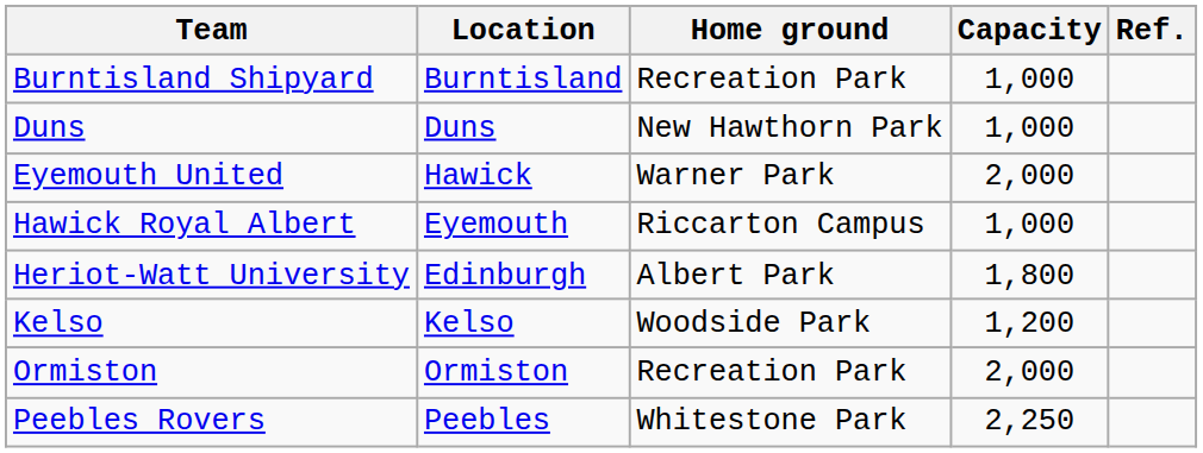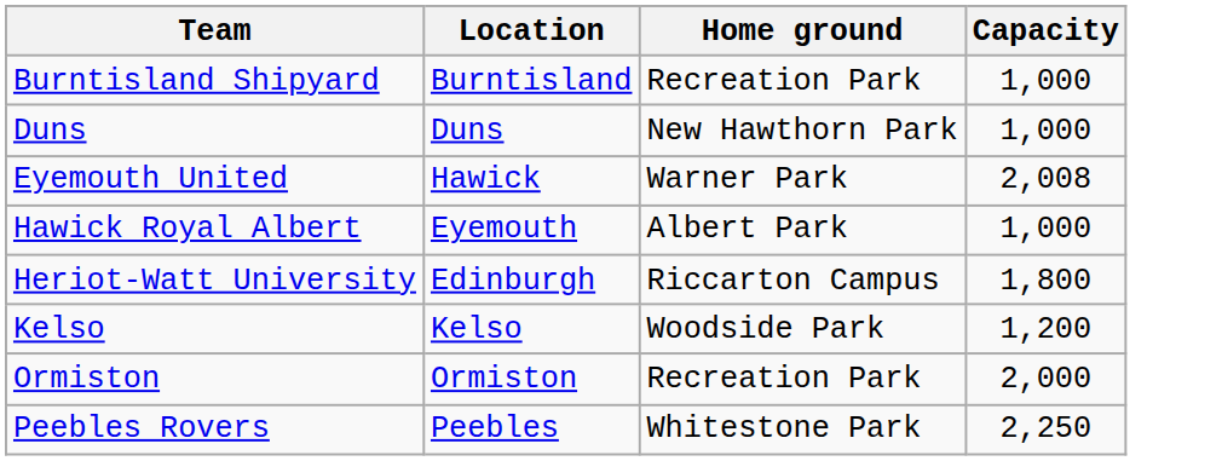- column: Ref.
Eyemouth United | Capacity: 2,000 -> 2,008
Hawick Royal Albert | Home ground: Riccarton Campus -> Albert Park
Heriot-Watt University | Home ground: Albert Park -> Riccarton Campus
